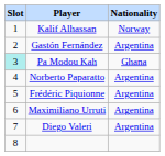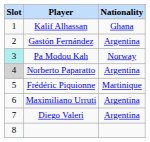Kalif Alhassan | Nationality: Norway -> Ghana
Pa Modou Kah | Nationality: Ghana -> Norway
Norberto Paparatto | Slot: no background -> lightgrey background
Frédéric Piquionne | Nationality: Argentina -> Martinique
